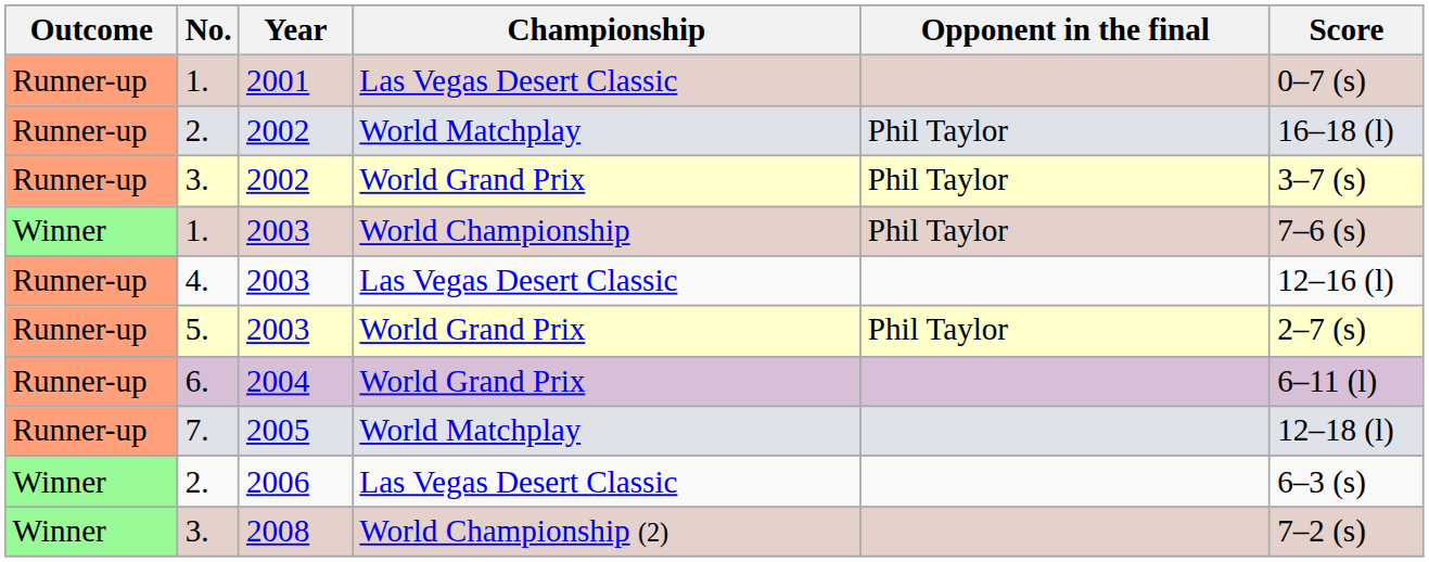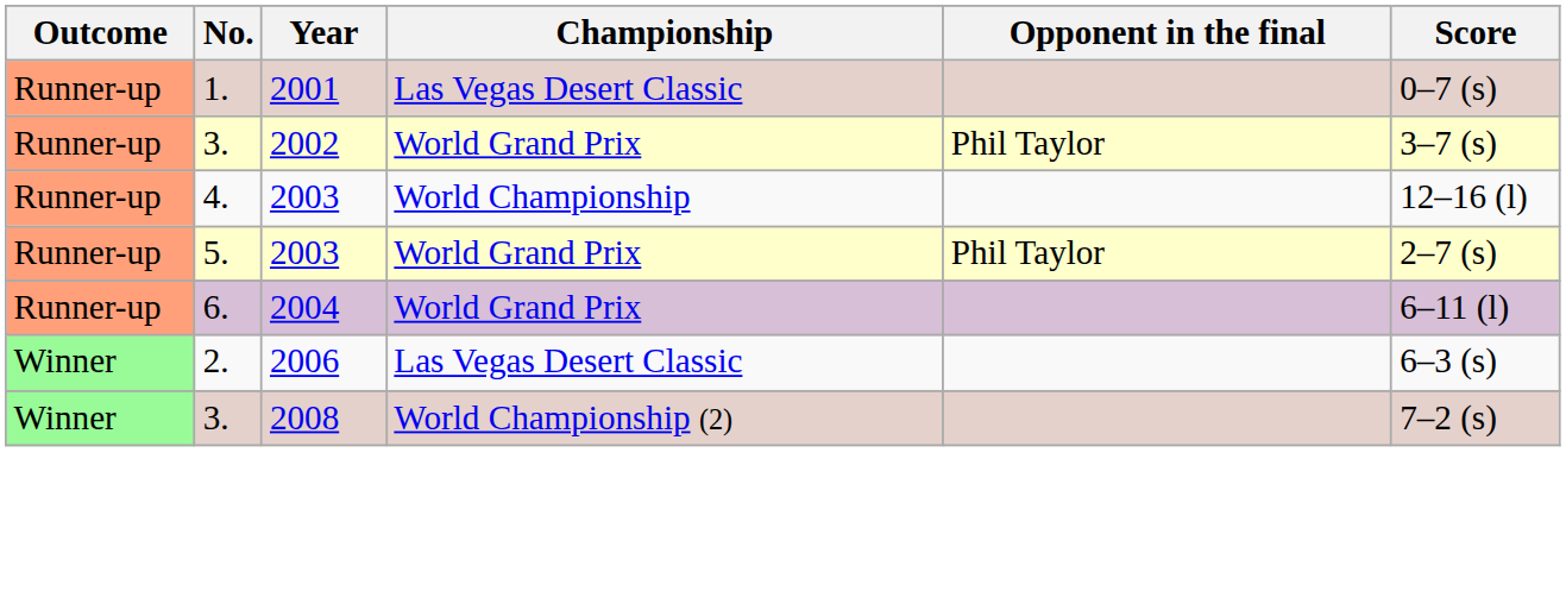- row: Runner-up | 2. | 2002 | World Matchplay | Phil Taylor | 16–18 (l)
- row: Winner | 1. | 2003 | World Championship | Phil Taylor | 7–6 (s)
4. | Championship: Las Vegas Desert Classic -> World Championship
- row: Runner-up | 7. | 2005 | World Matchplay | 12–18 (l)
